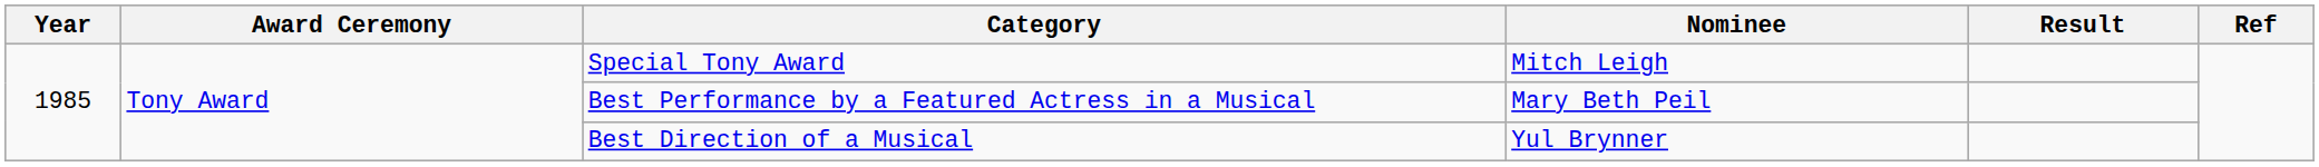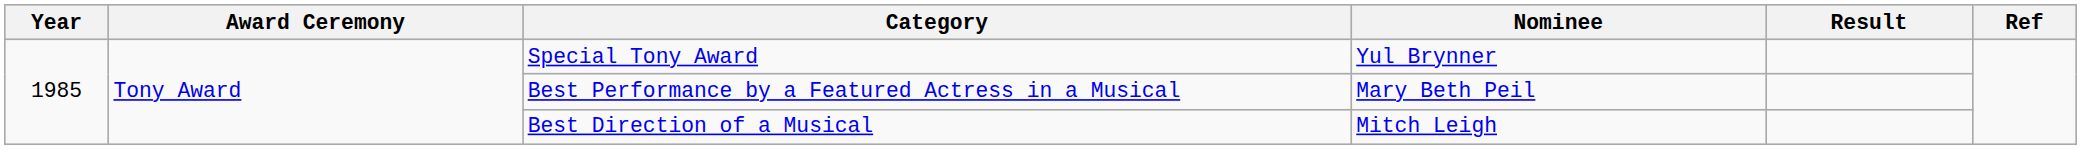Special Tony Award | Nominee: Mitch Leigh -> Yul Brynner
Best Direction of a Musical | Nominee: Yul Brynner -> Mitch Leigh
